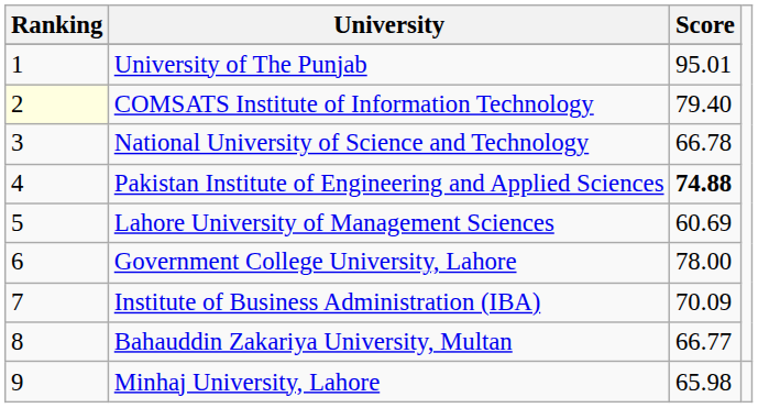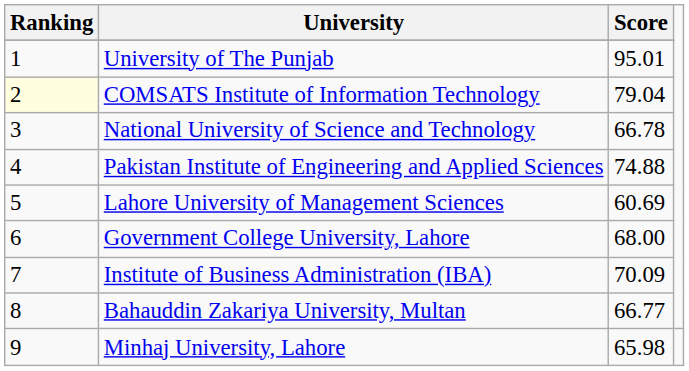COMSATS Institute of Information Technology | Score: 79.40 -> 79.04
Pakistan Institute of Engineering and Applied Sciences | Score: bold -> normal
Government College University, Lahore | Score: 78.00 -> 68.00
